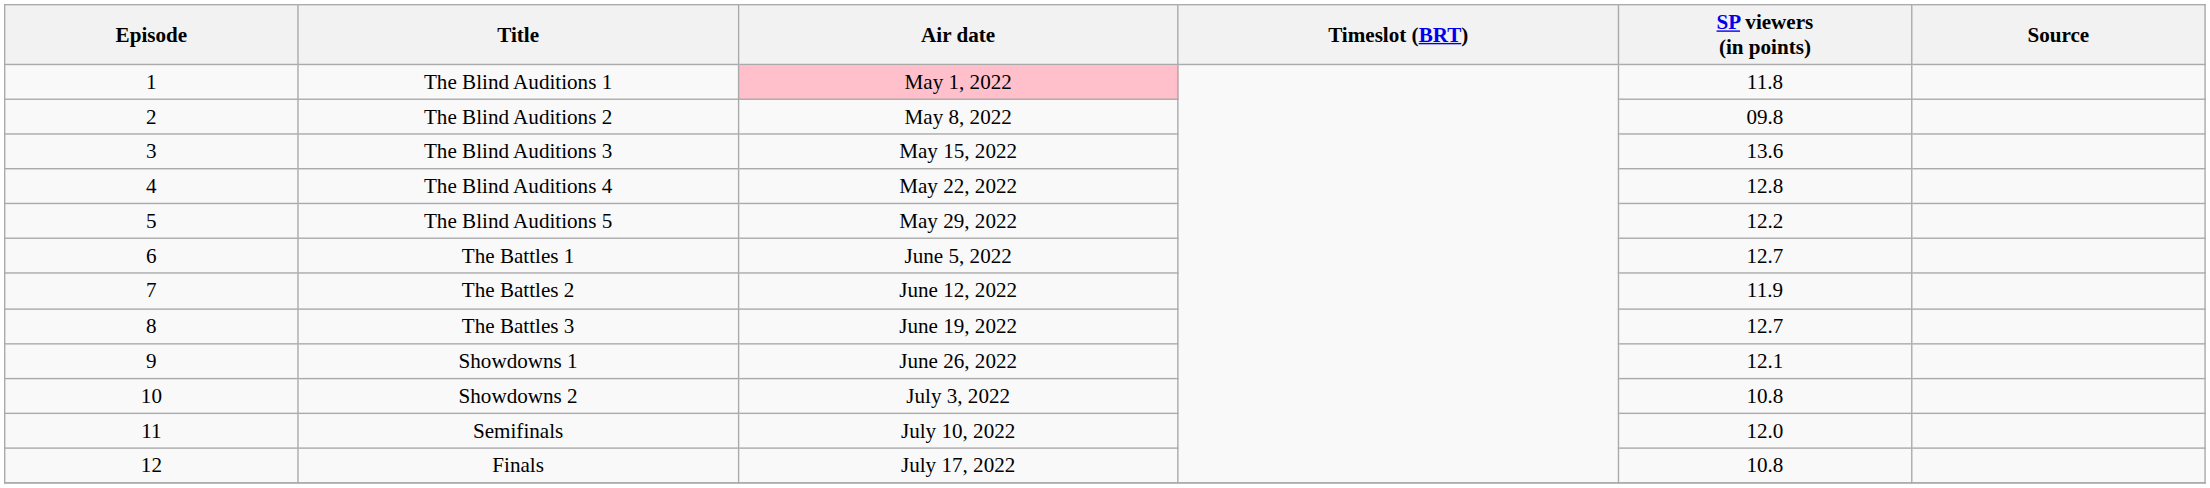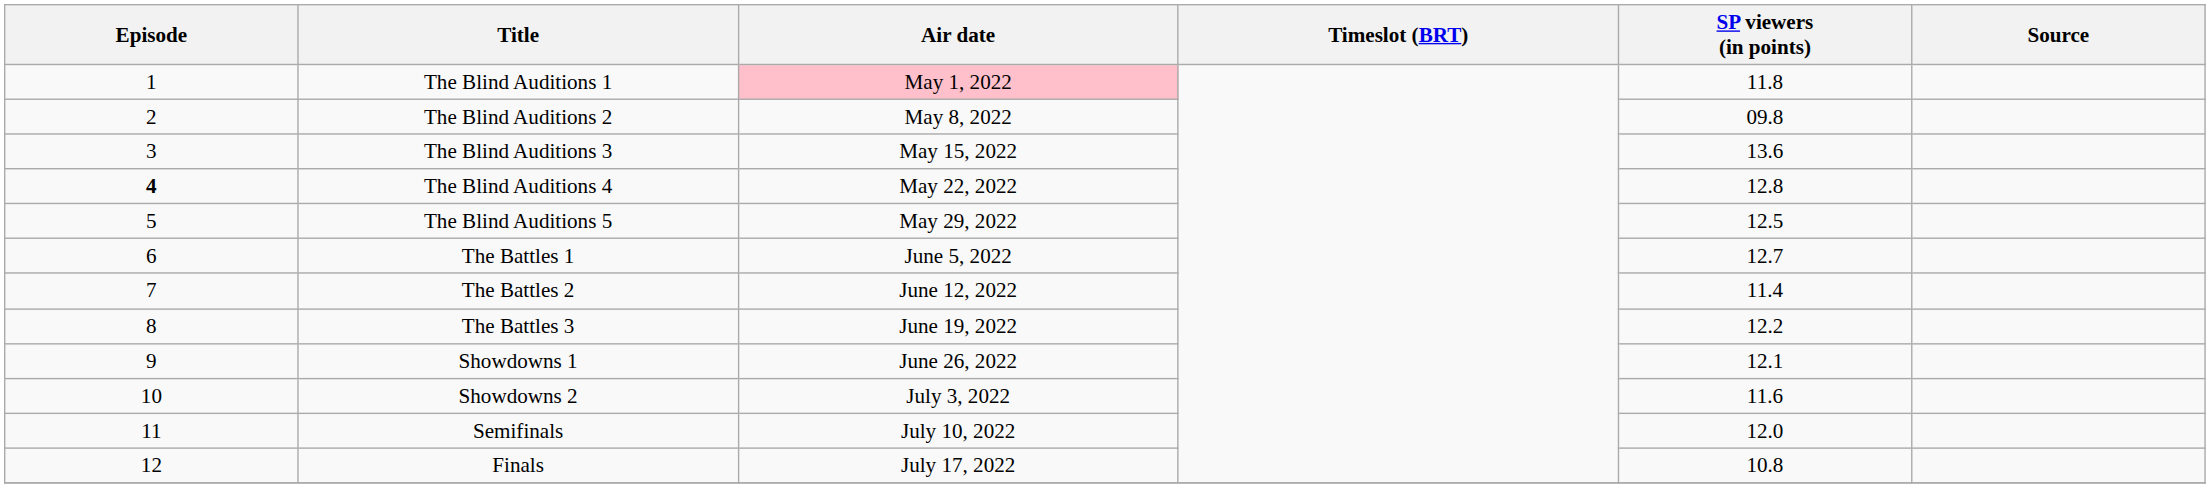The Blind Auditions 4 | Episode: normal -> bold
The Blind Auditions 5 | SP viewers (in points): 12.2 -> 12.5
The Battles 2 | SP viewers (in points): 11.9 -> 11.4
The Battles 3 | SP viewers (in points): 12.7 -> 12.2
Showdowns 2 | SP viewers (in points): 10.8 -> 11.6
